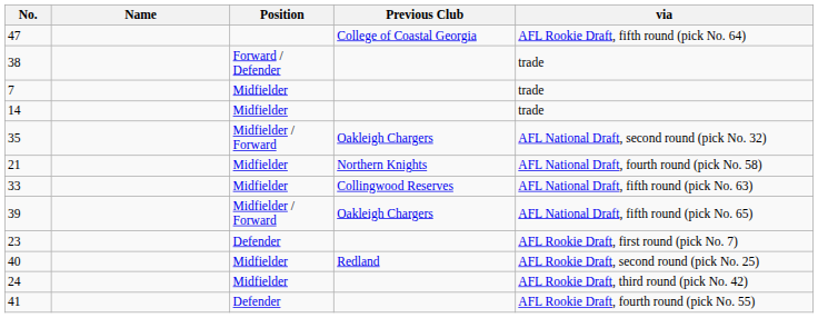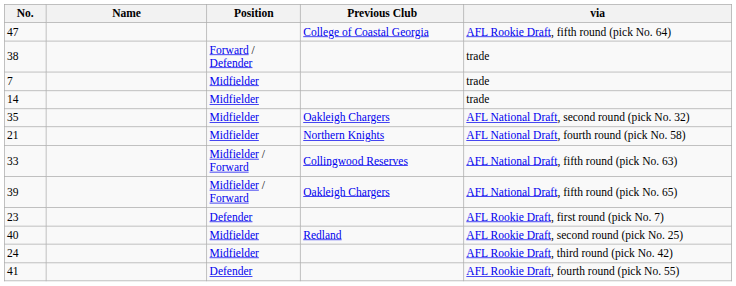35 | Position: Midfielder / Forward -> Midfielder
33 | Position: Midfielder -> Midfielder / Forward
